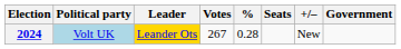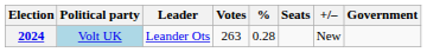2024 | Leader: gold background -> no background
2024 | Votes: 267 -> 263
